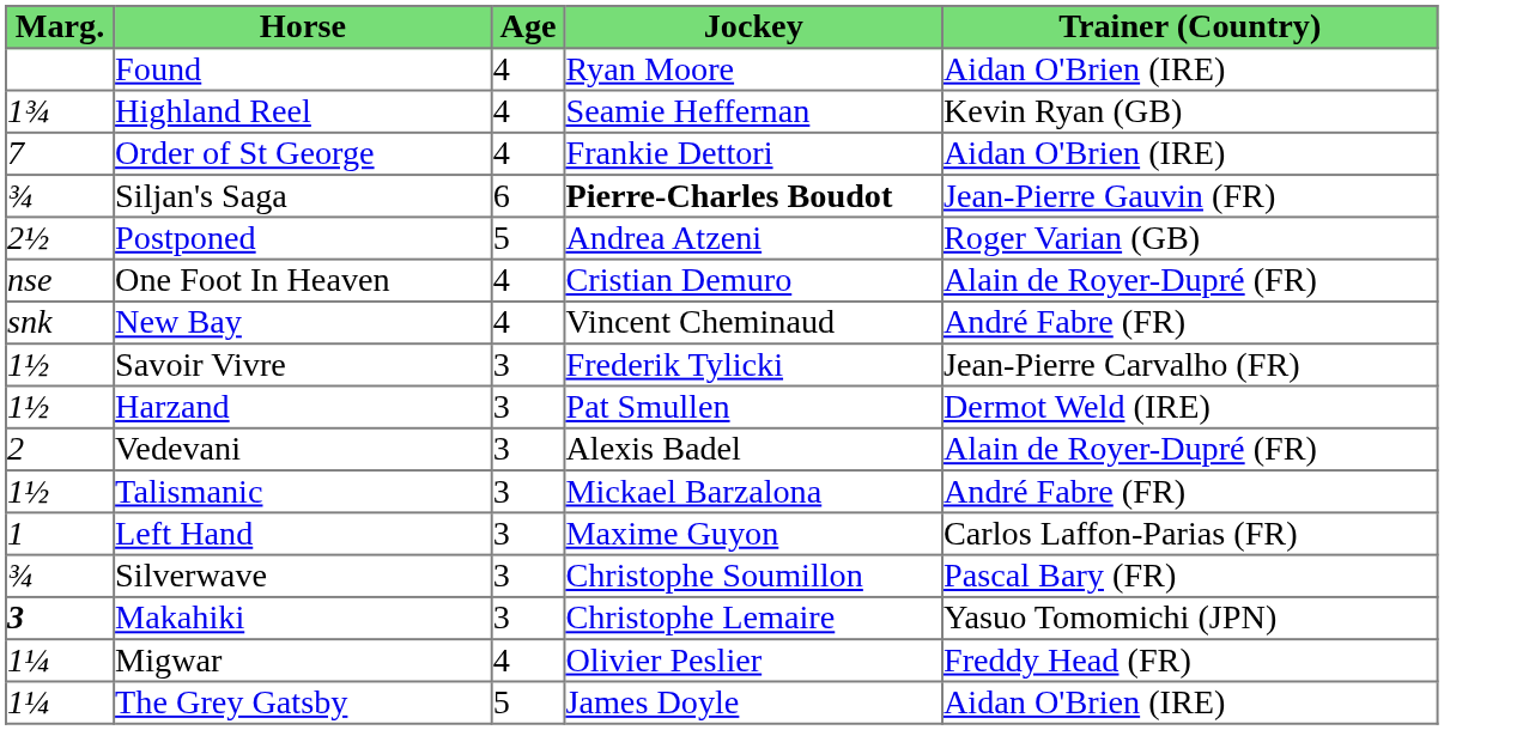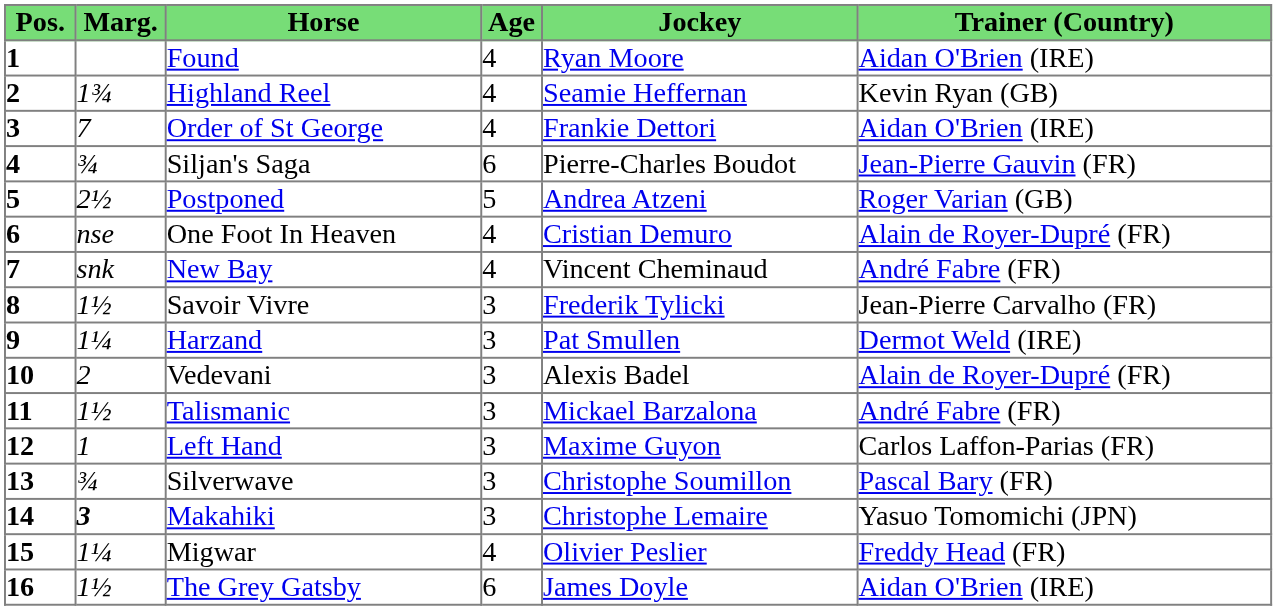+ column: Pos. | 1 | 2 | 3 | 4 | 5 | 6 | 7 | 8 | 9 | 10 | 11 | 12 | 13 | 14 | 15 | 16
Siljan's Saga | Jockey: bold -> normal
Harzand | Marg.: 1½ -> 1¼
The Grey Gatsby | Marg.: 1¼ -> 1½
The Grey Gatsby | Age: 5 -> 6
